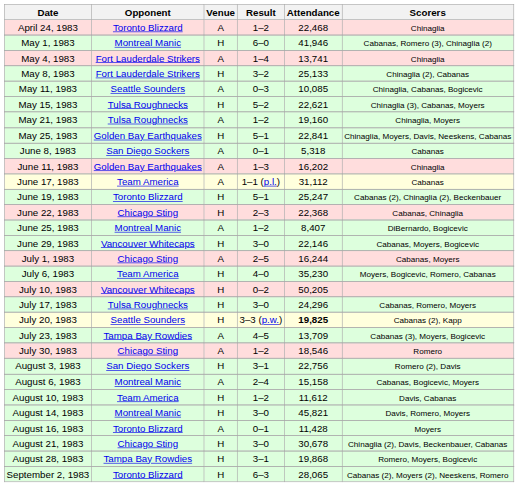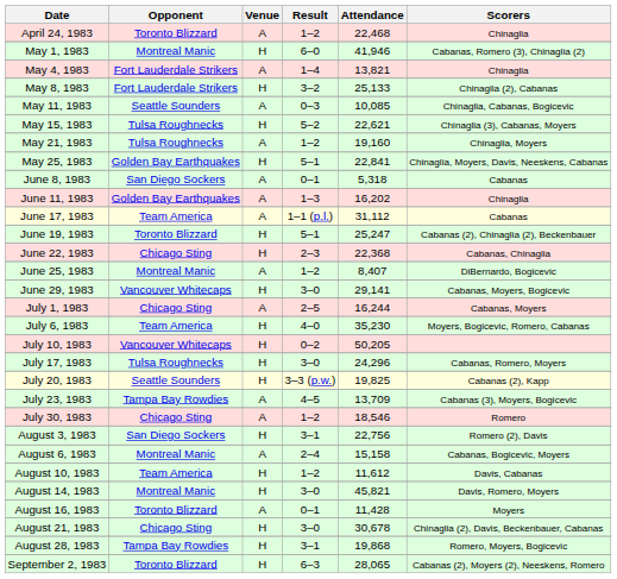May 4, 1983 | Attendance: 13,741 -> 13,821
June 29, 1983 | Attendance: 22,146 -> 29,141
July 20, 1983 | Attendance: bold -> normal
